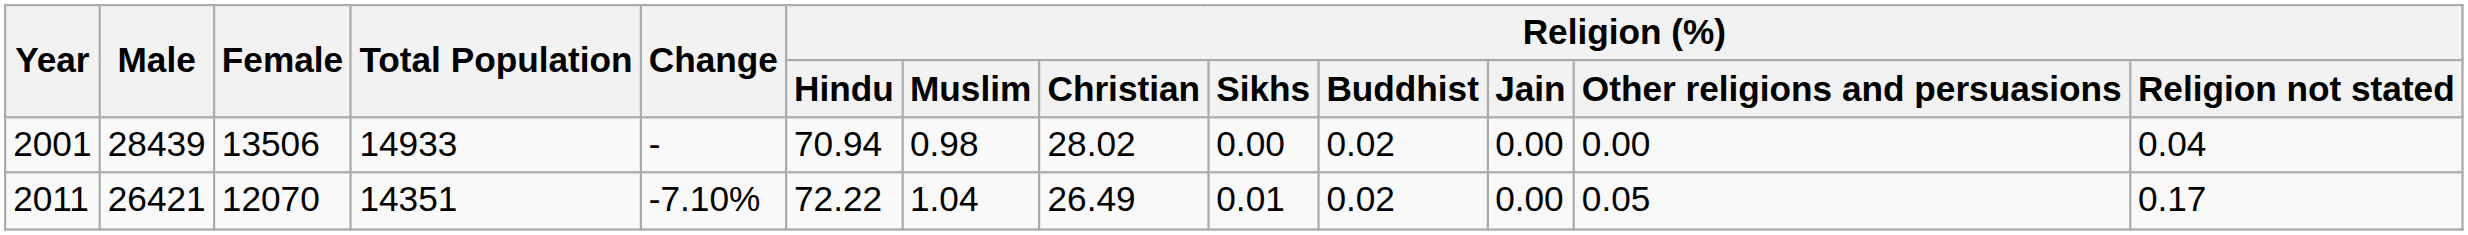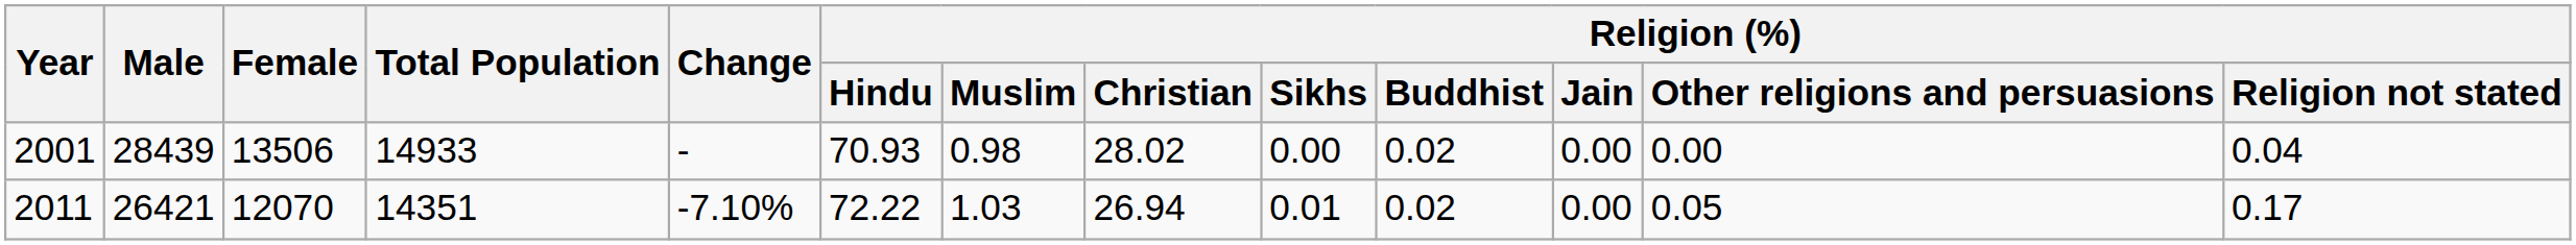2001 | Religion (%) / Hindu: 70.94 -> 70.93
2011 | Religion (%) / Muslim: 1.04 -> 1.03
2011 | Religion (%) / Christian: 26.49 -> 26.94
